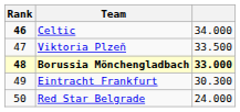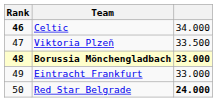Eintracht Frankfurt | column 3: 30.300 -> 33.000
Red Star Belgrade | column 3: normal -> bold
